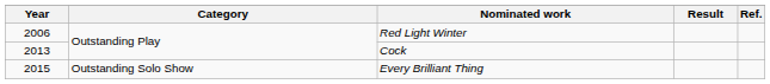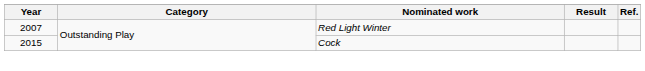Red Light Winter | Year: 2006 -> 2007
Cock | Year: 2013 -> 2015
- row: 2015 | Outstanding Solo Show | Every Brilliant Thing
